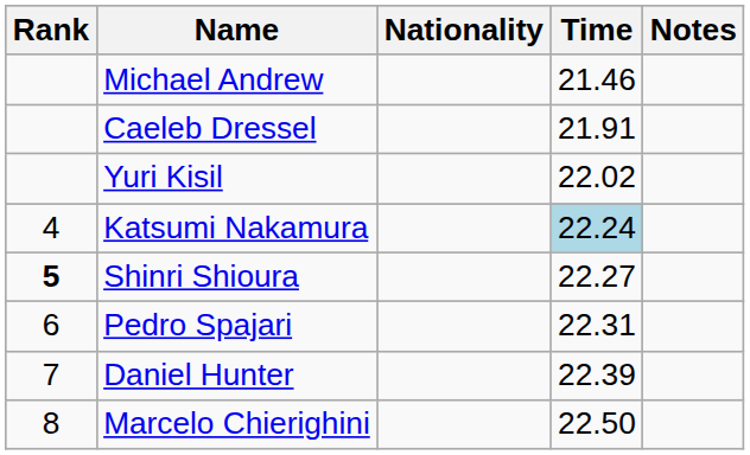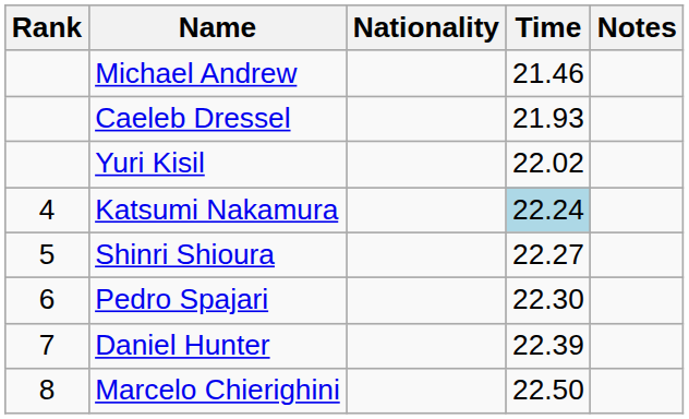Caeleb Dressel | Time: 21.91 -> 21.93
Shinri Shioura | Rank: bold -> normal
Pedro Spajari | Time: 22.31 -> 22.30
